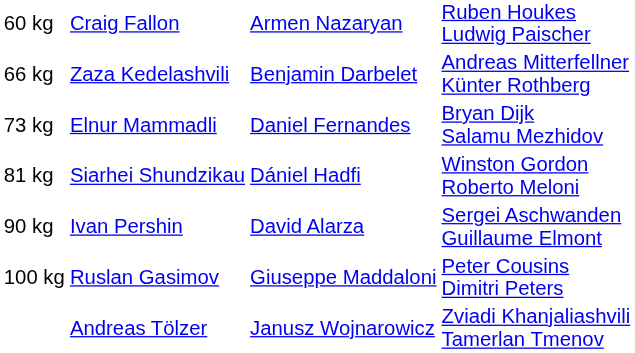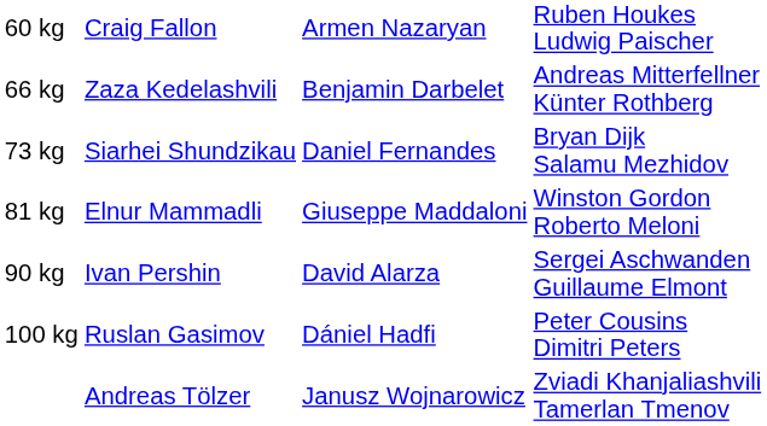73 kg | column 2: Elnur Mammadli -> Siarhei Shundzikau
81 kg | column 2: Siarhei Shundzikau -> Elnur Mammadli
81 kg | column 3: Dániel Hadfi -> Giuseppe Maddaloni
100 kg | column 3: Giuseppe Maddaloni -> Dániel Hadfi
